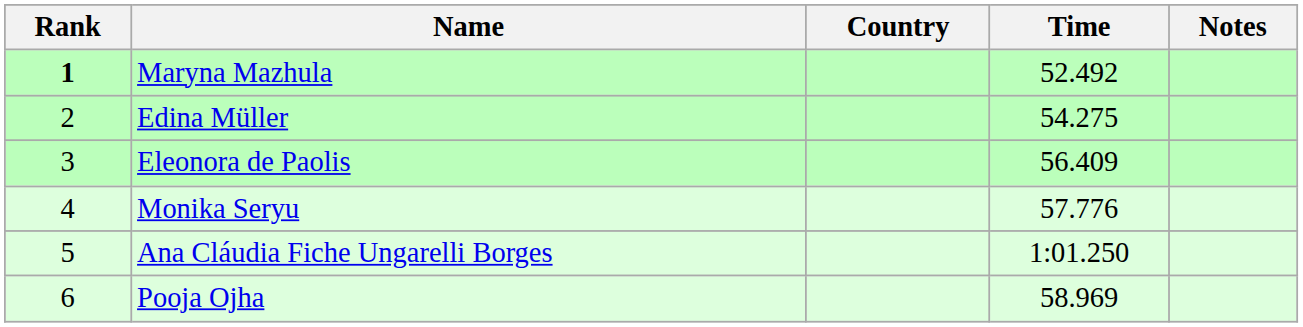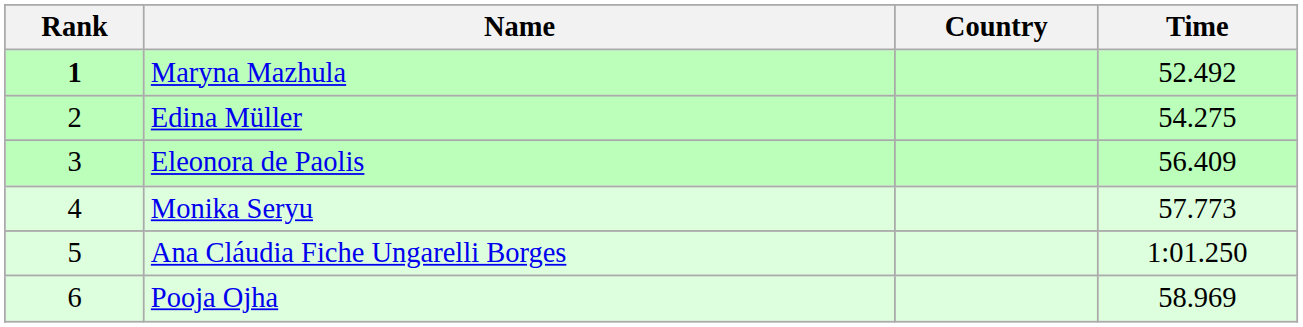- column: Notes
Monika Seryu | Time: 57.776 -> 57.773
